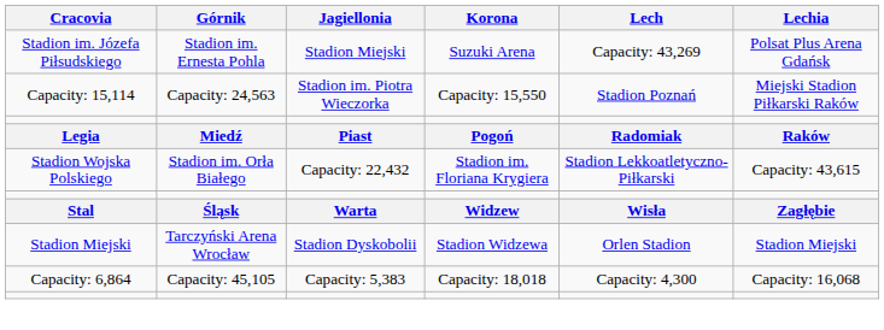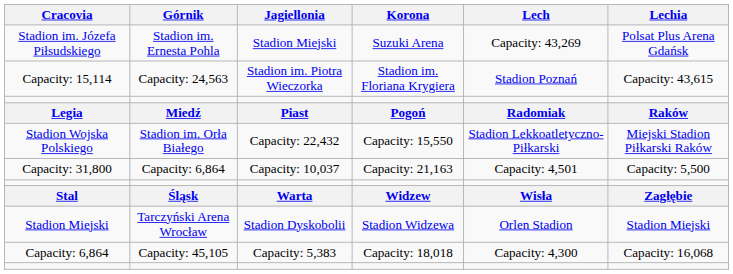Capacity: 15,114 | Korona: Capacity: 15,550 -> Stadion im. Floriana Krygiera
Capacity: 15,114 | Lechia: Miejski Stadion Piłkarski Raków -> Capacity: 43,615
Stadion Wojska Polskiego | Korona: Stadion im. Floriana Krygiera -> Capacity: 15,550
Stadion Wojska Polskiego | Lechia: Capacity: 43,615 -> Miejski Stadion Piłkarski Raków
+ row: Capacity: 31,800 | Capacity: 6,864 | Capacity: 10,037 | Capacity: 21,163 | Capacity: 4,501 | Capacity: 5,500
